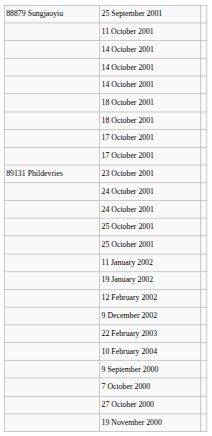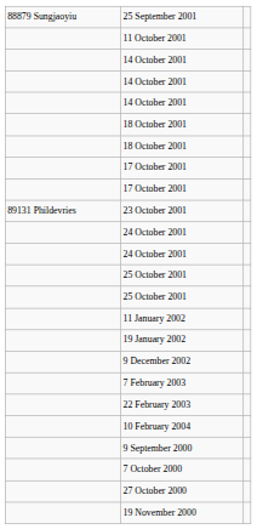- row: 12 February 2002
+ row: 7 February 2003
